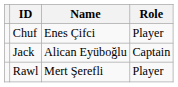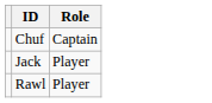- column: Name | Enes Çifci | Alican Eyüboğlu | Mert Şerefli
Chuf | Role: Player -> Captain
Jack | Role: Captain -> Player
